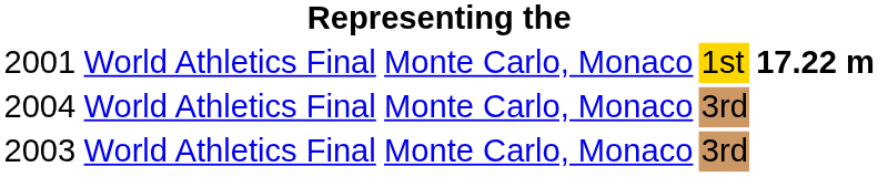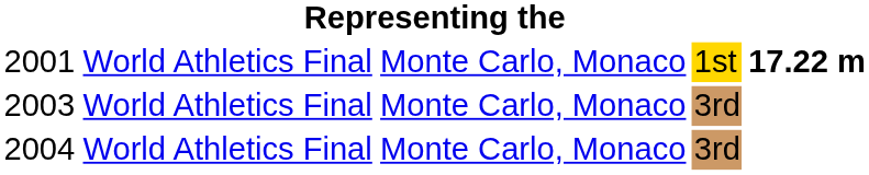rows swapped: 2003 <-> 2004
